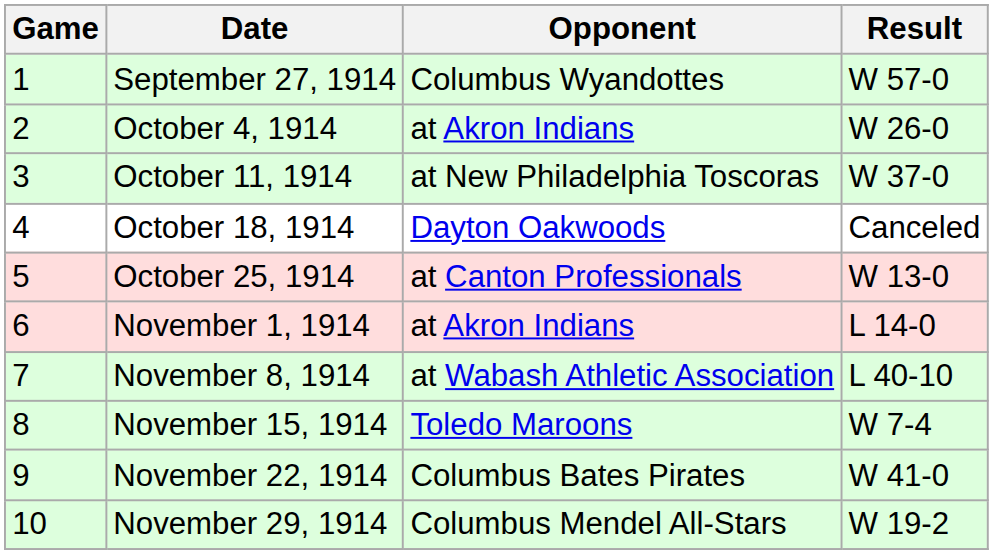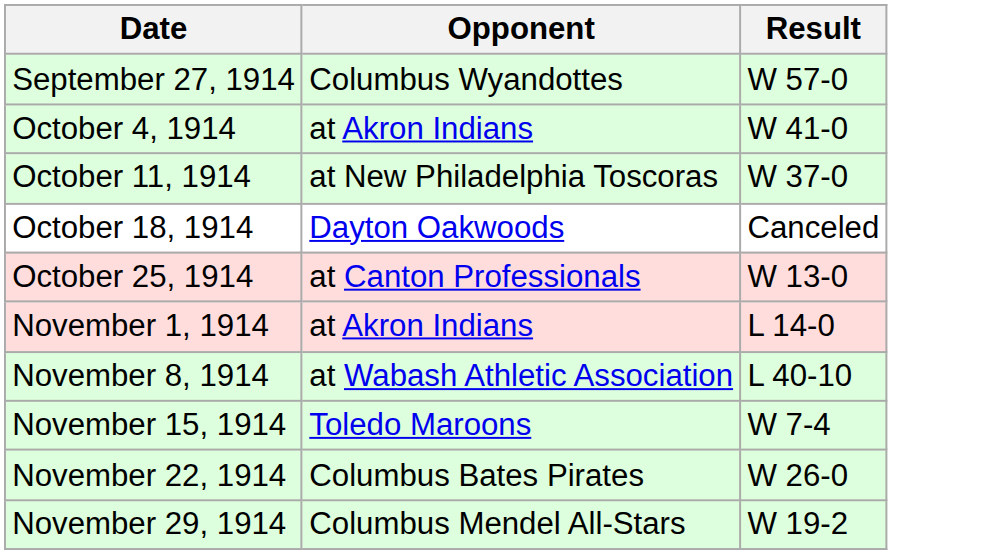- column: Game | 1 | 2 | 3 | 4 | 5 | 6 | 7 | 8 | 9 | 10
October 4, 1914 | Result: W 26-0 -> W 41-0
November 22, 1914 | Result: W 41-0 -> W 26-0
